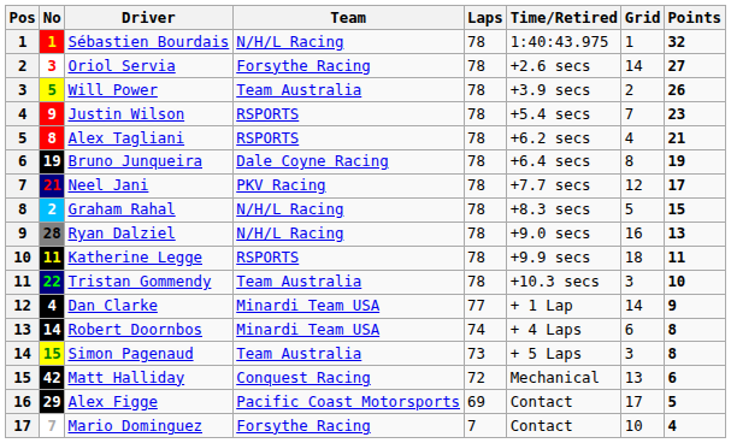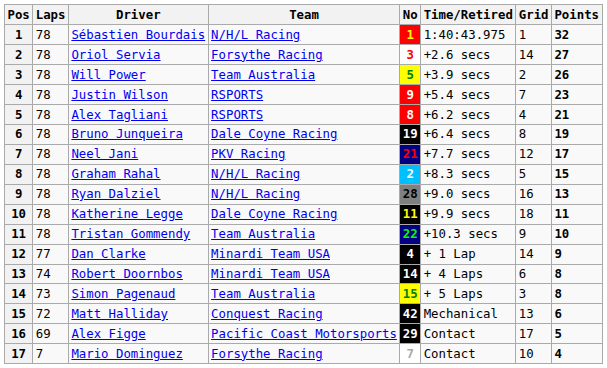columns swapped: No <-> Laps
Katherine Legge | Team: RSPORTS -> Dale Coyne Racing
Tristan Gommendy | Grid: 3 -> 9
